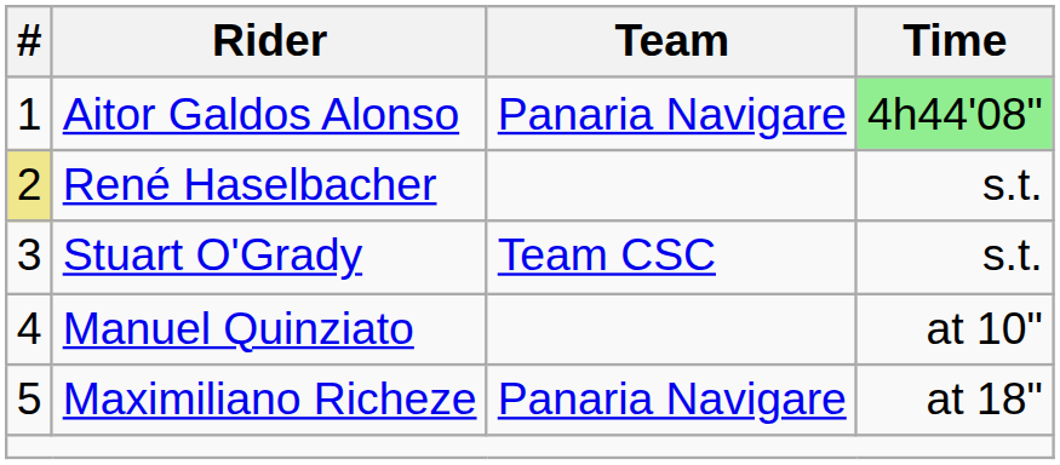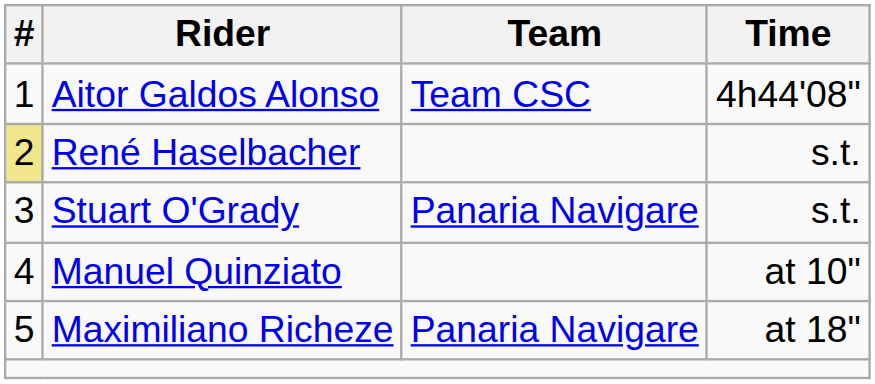Aitor Galdos Alonso | Team: Panaria Navigare -> Team CSC
Aitor Galdos Alonso | Time: lightgreen background -> no background
Stuart O'Grady | Team: Team CSC -> Panaria Navigare
